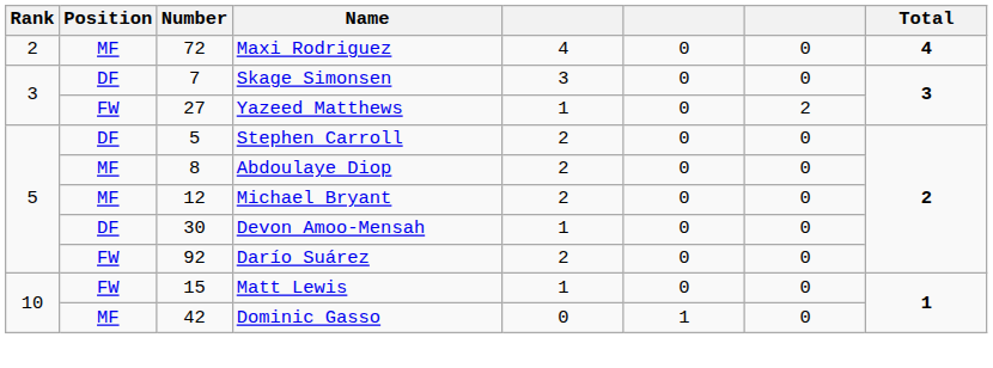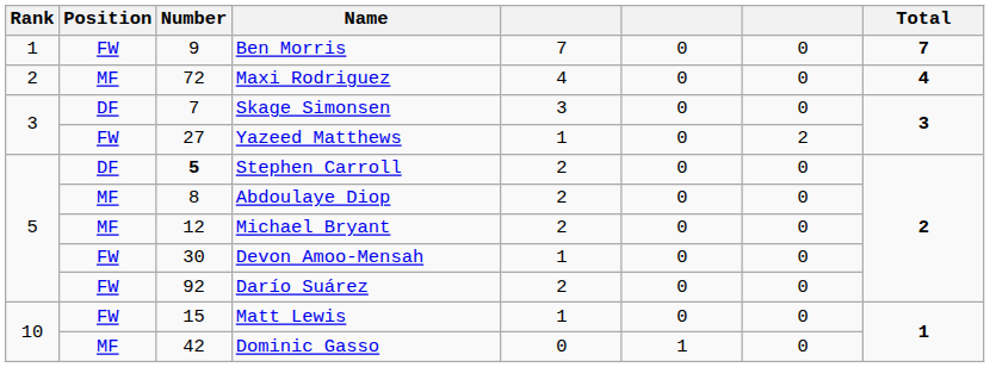+ row: 1 | FW | 9 | Ben Morris | 7 | 0 | 0 | 7
Stephen Carroll | Number: normal -> bold
Devon Amoo-Mensah | Position: DF -> FW
